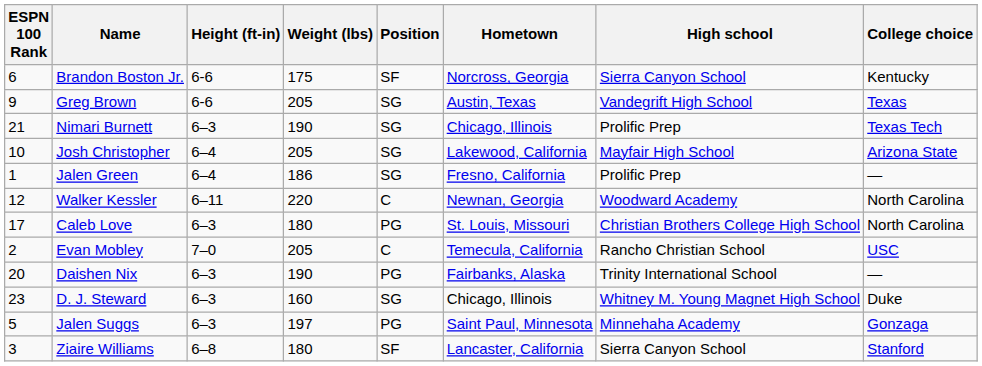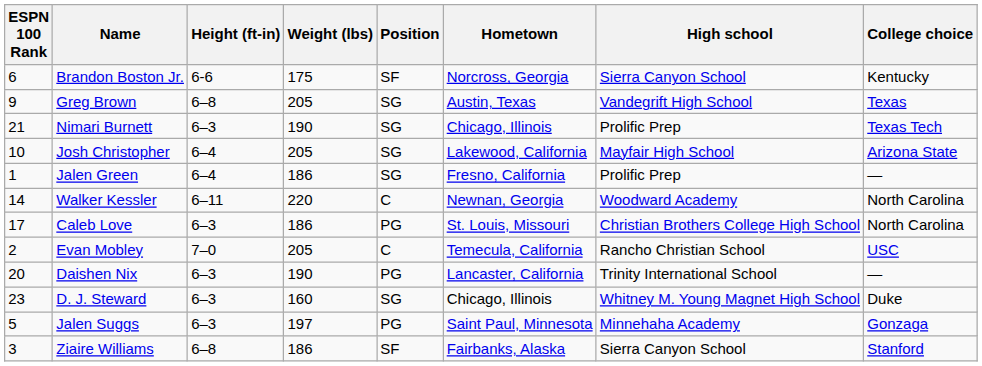Greg Brown | Height (ft-in): 6-6 -> 6–8
Walker Kessler | ESPN 100 Rank: 12 -> 14
Caleb Love | Weight (lbs): 180 -> 186
Daishen Nix | Hometown: Fairbanks, Alaska -> Lancaster, California
Ziaire Williams | Weight (lbs): 180 -> 186
Ziaire Williams | Hometown: Lancaster, California -> Fairbanks, Alaska
